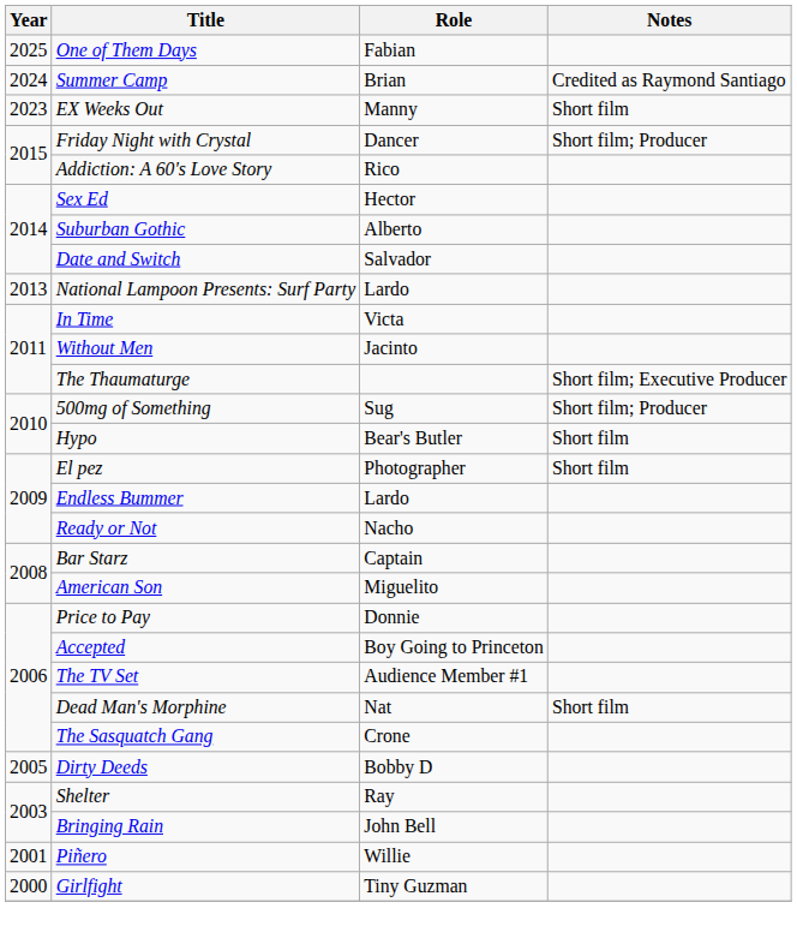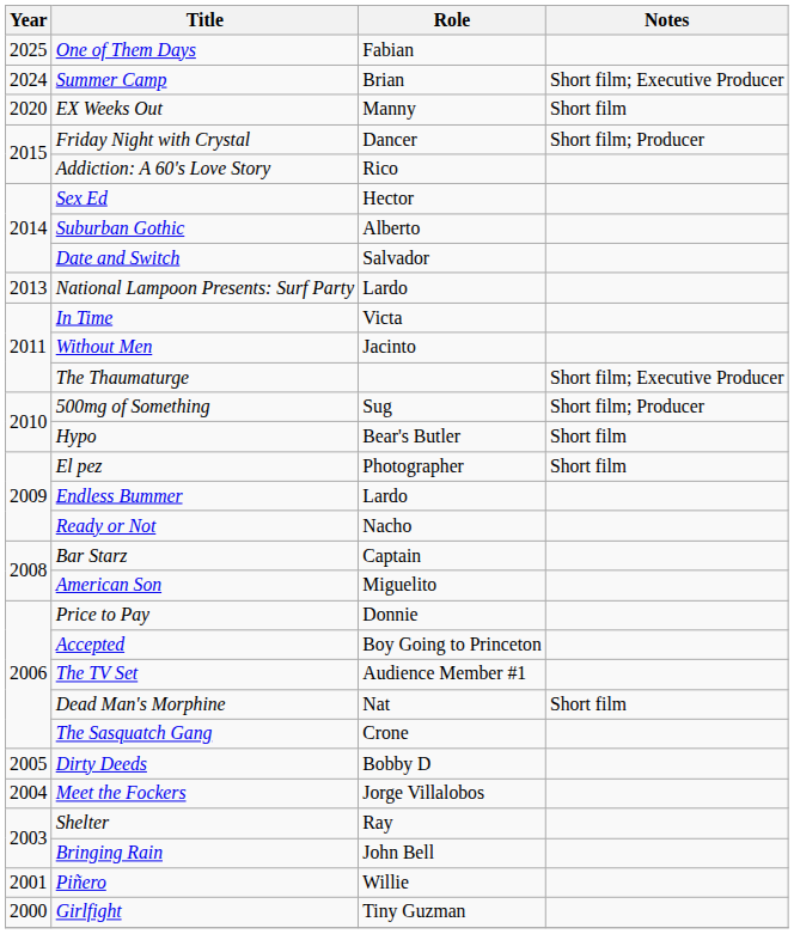Summer Camp | Notes: Credited as Raymond Santiago -> Short film; Executive Producer
EX Weeks Out | Year: 2023 -> 2020
+ row: 2004 | Meet the Fockers | Jorge Villalobos
